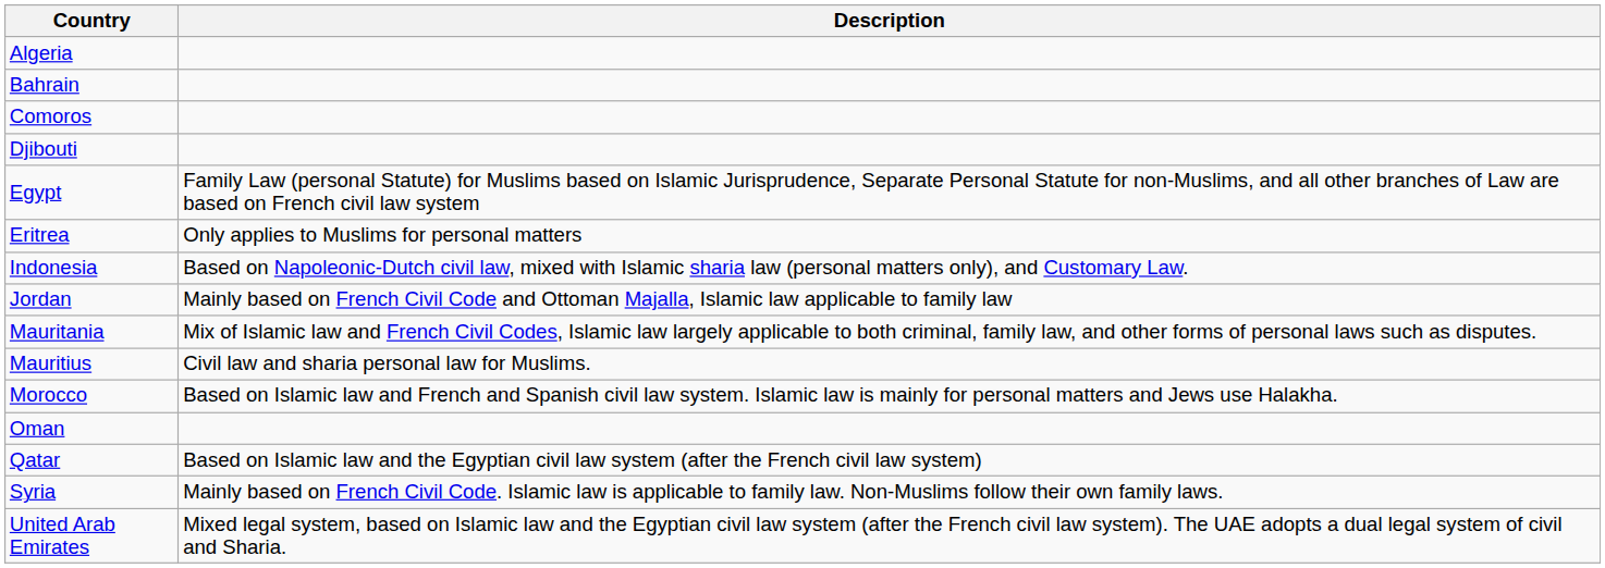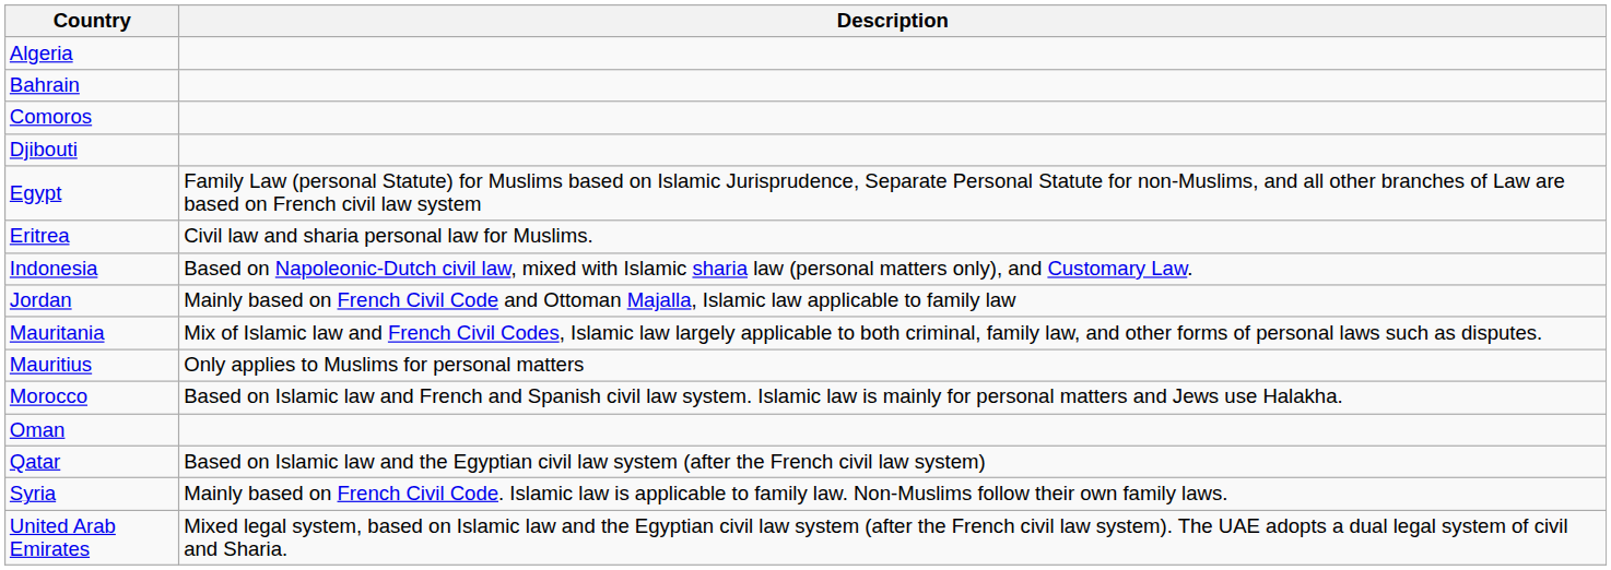Eritrea | Description: Only applies to Muslims for personal matters -> Civil law and sharia personal law for Muslims.
Mauritius | Description: Civil law and sharia personal law for Muslims. -> Only applies to Muslims for personal matters
